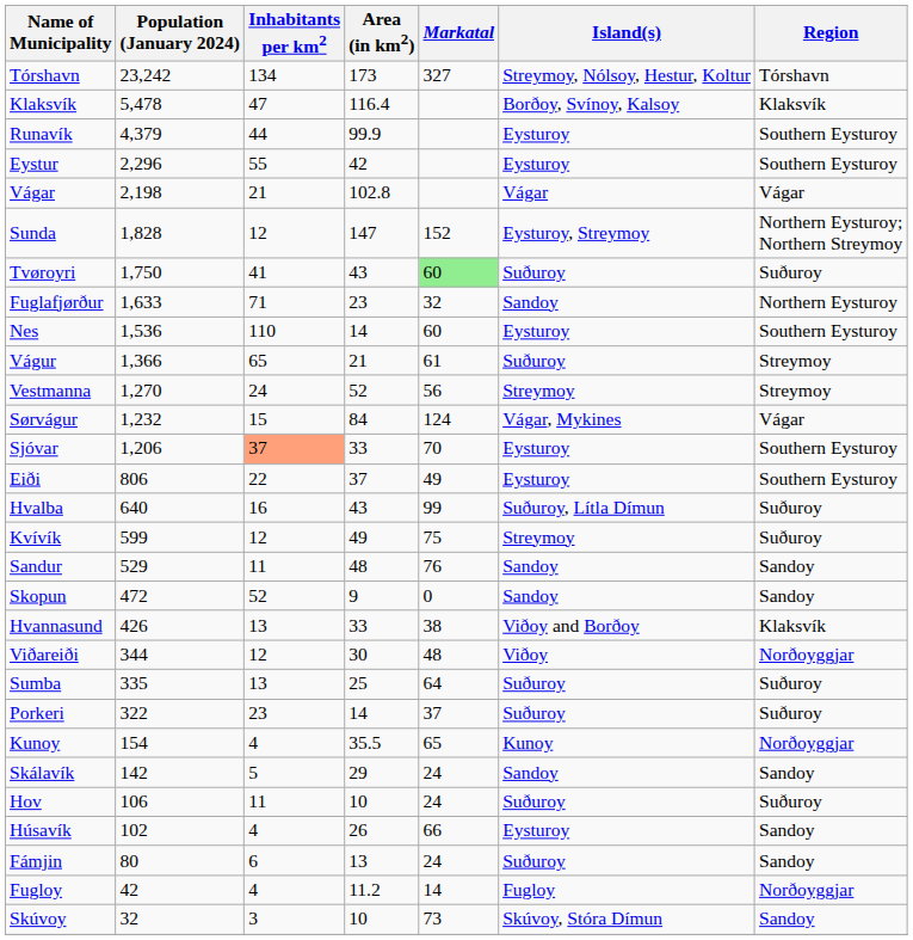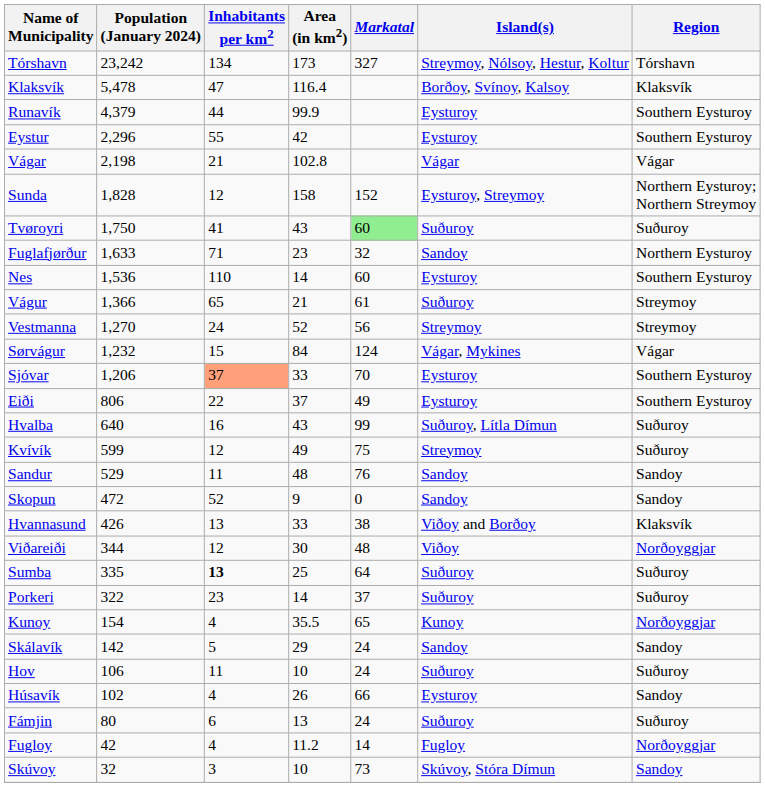Sunda | Area (in km2): 147 -> 158
Sumba | Inhabitants per km2: normal -> bold
Fámjin | Region: Sandoy -> Suðuroy
